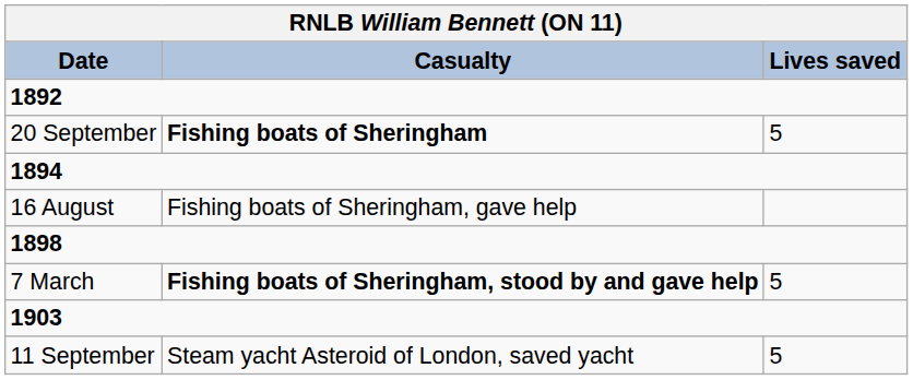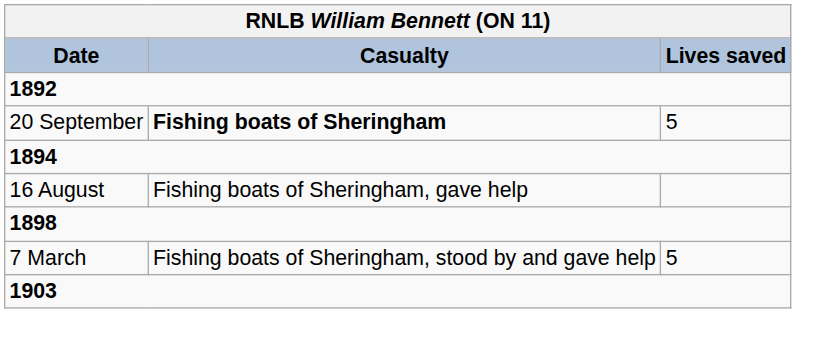7 March | Casualty: bold -> normal
- row: 11 September | Steam yacht Asteroid of London, saved yacht | 5
